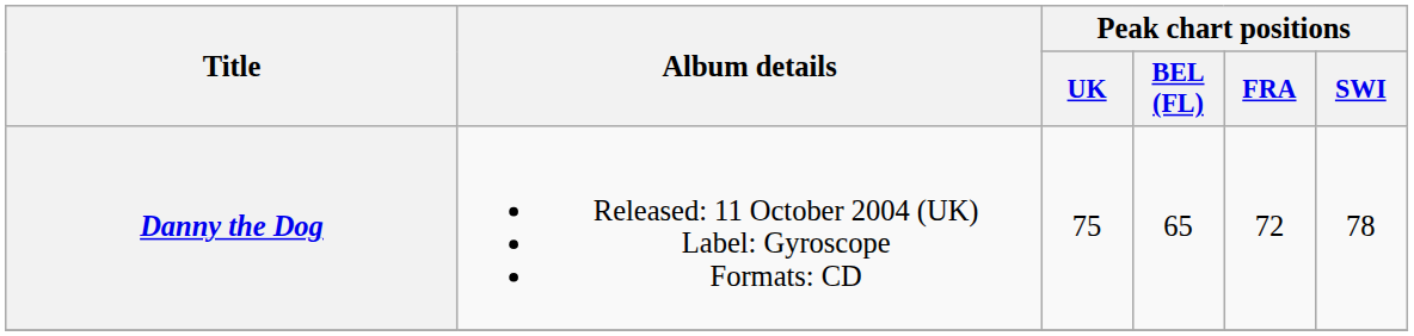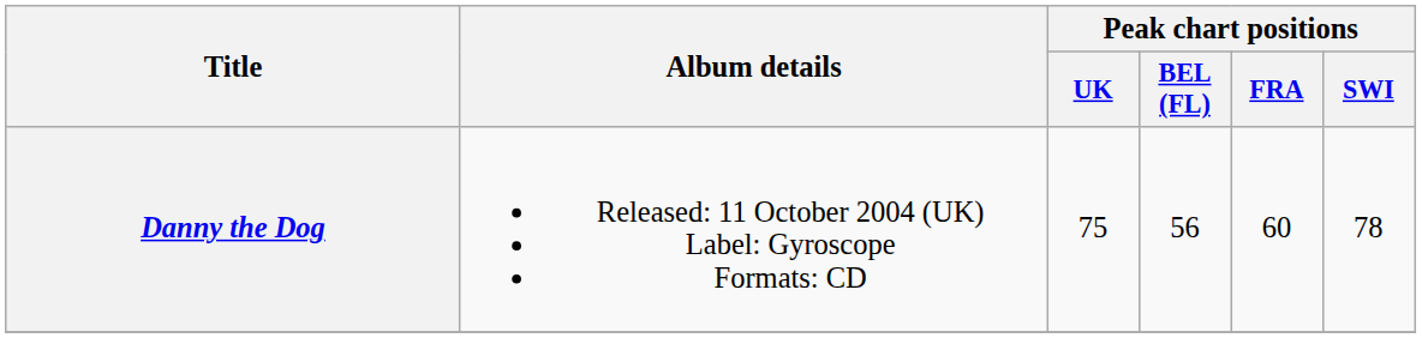Danny the Dog | Peak chart positions / BEL (FL): 65 -> 56
Danny the Dog | Peak chart positions / FRA: 72 -> 60
